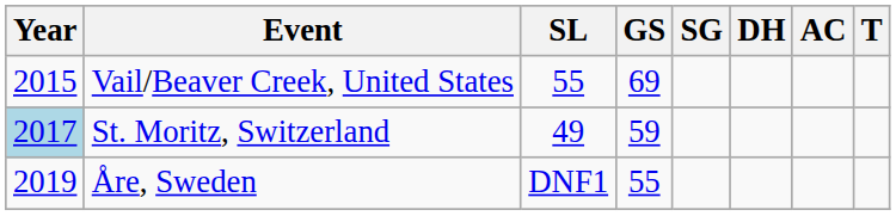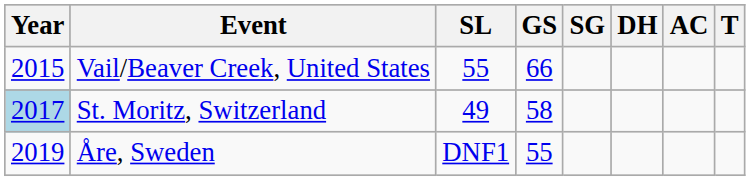Vail/Beaver Creek, United States | GS: 69 -> 66
St. Moritz, Switzerland | GS: 59 -> 58
